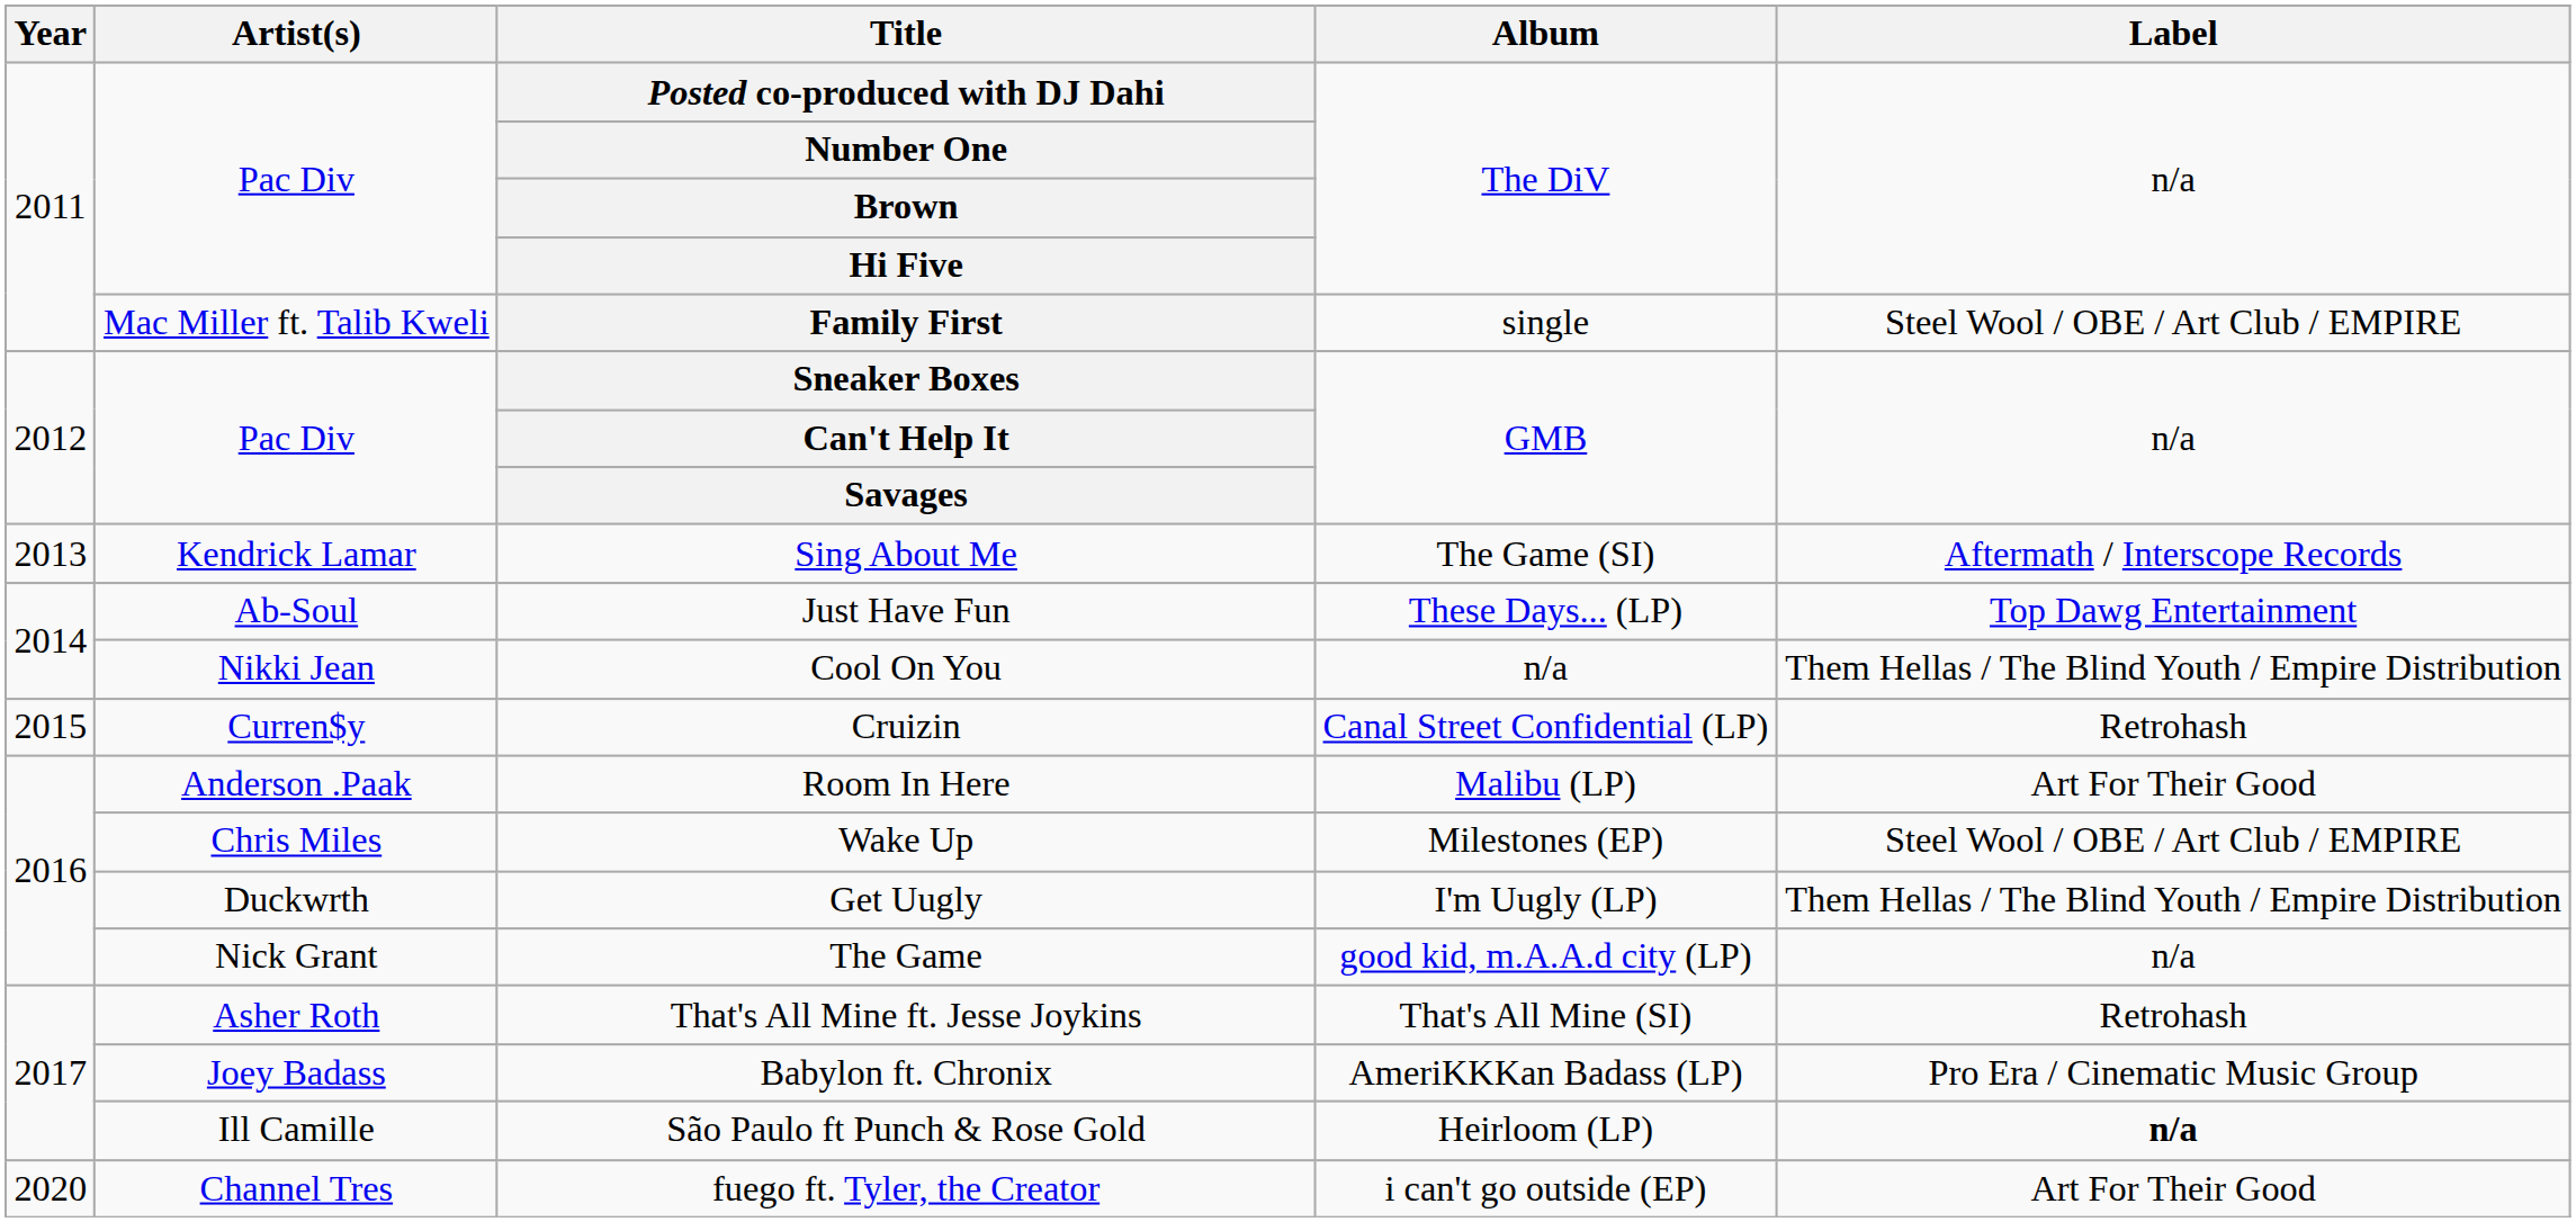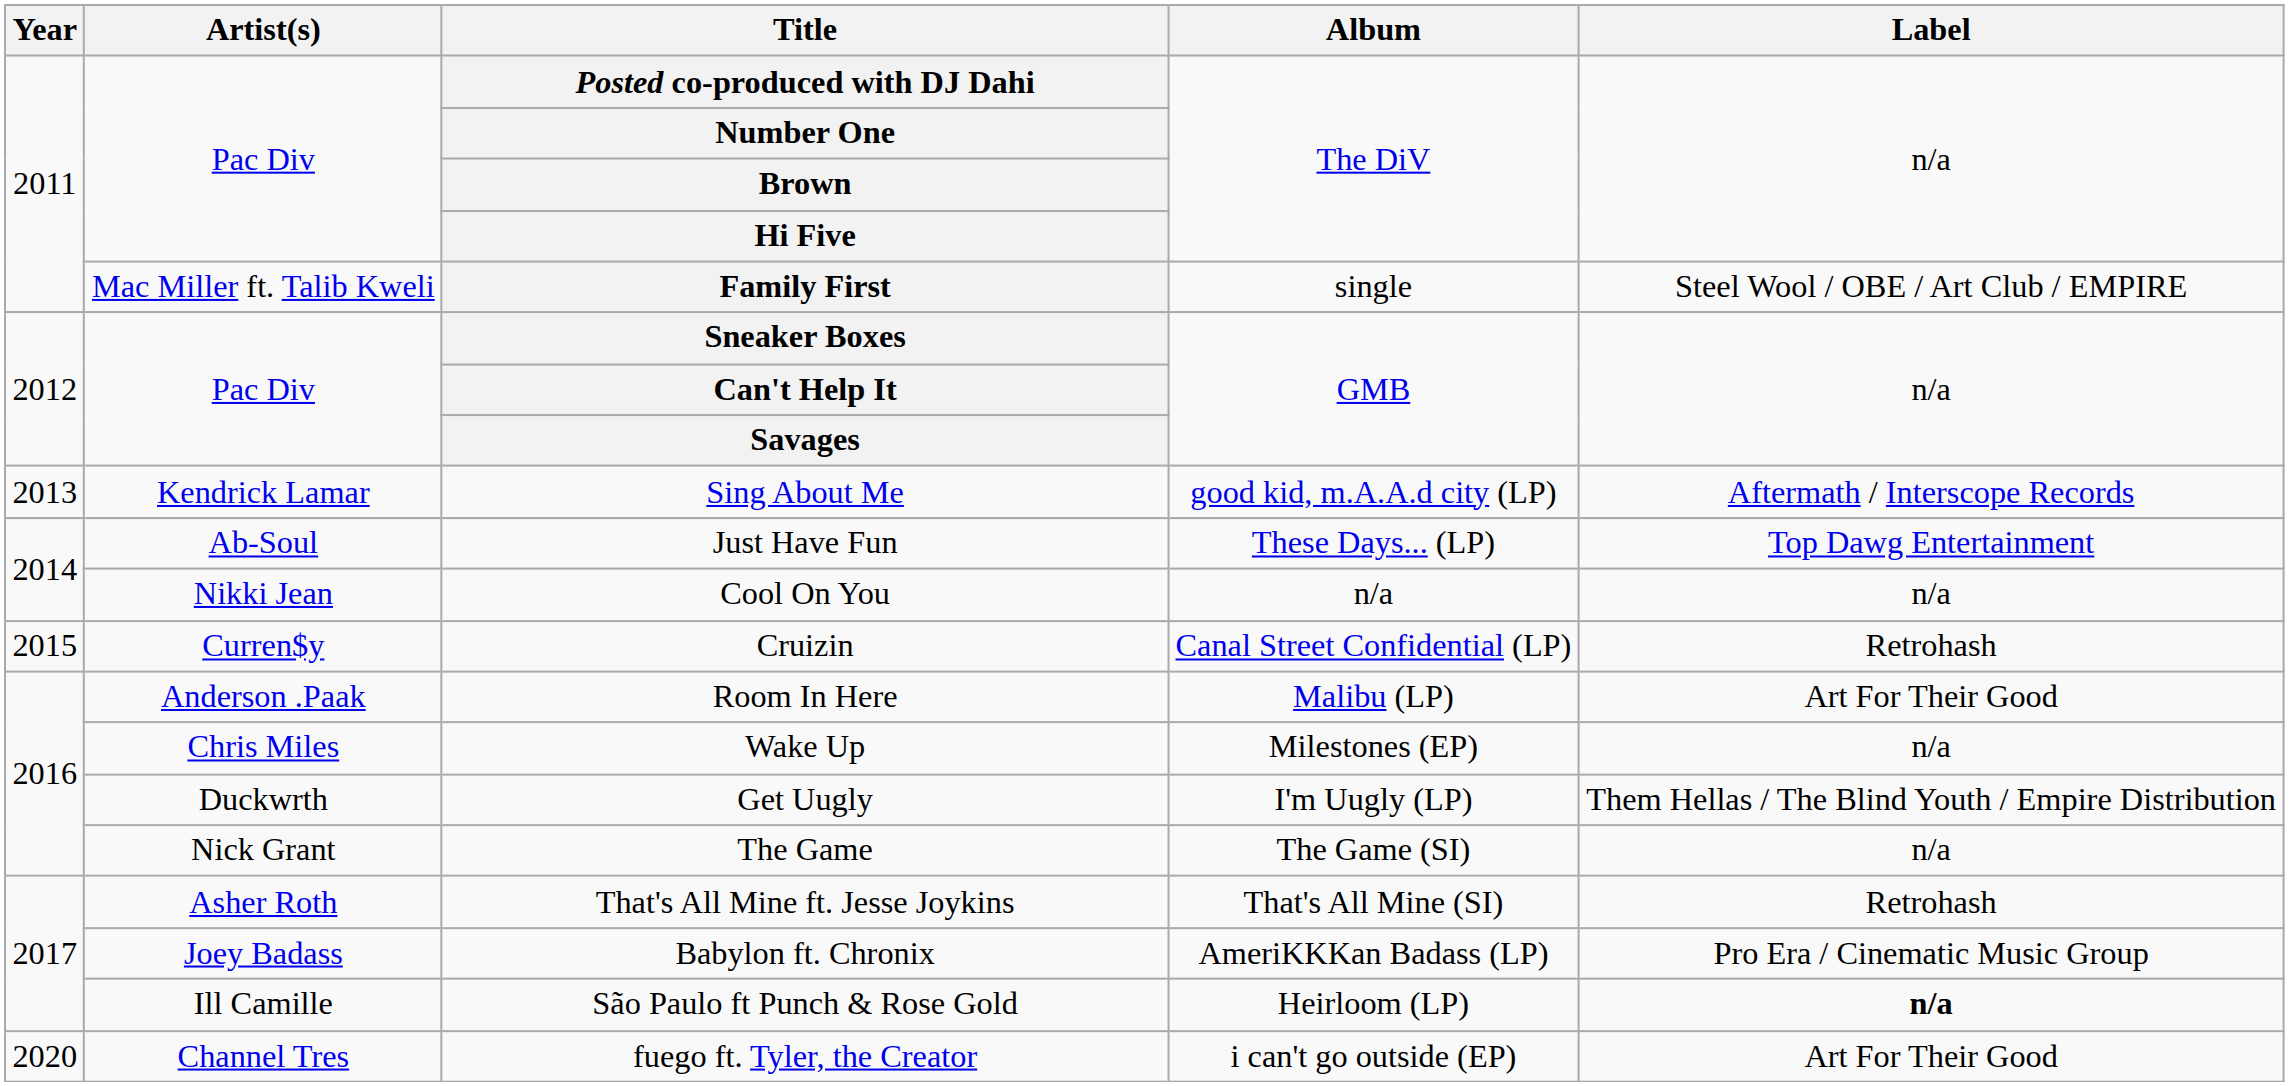Sing About Me | Album: The Game (SI) -> good kid, m.A.A.d city (LP)
Cool On You | Label: Them Hellas / The Blind Youth / Empire Distribution -> n/a
Wake Up | Label: Steel Wool / OBE / Art Club / EMPIRE -> n/a
The Game | Album: good kid, m.A.A.d city (LP) -> The Game (SI)
